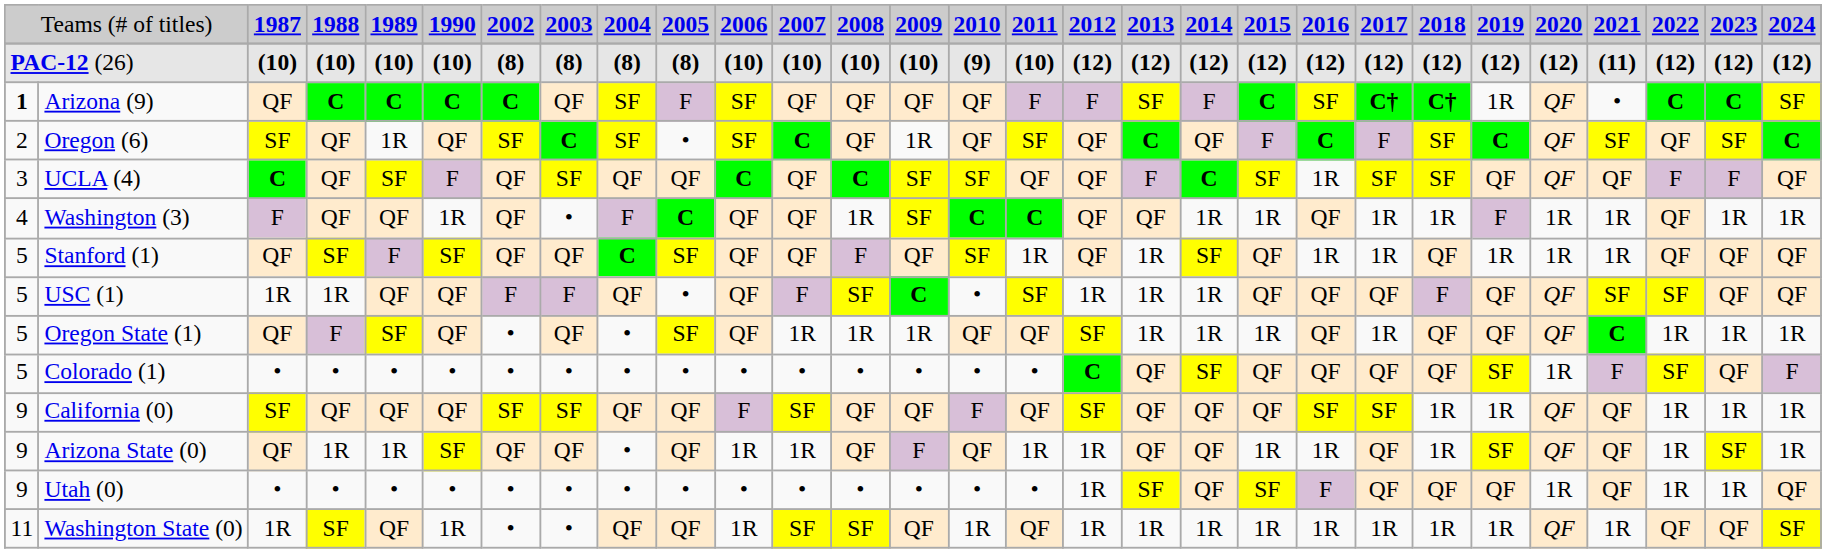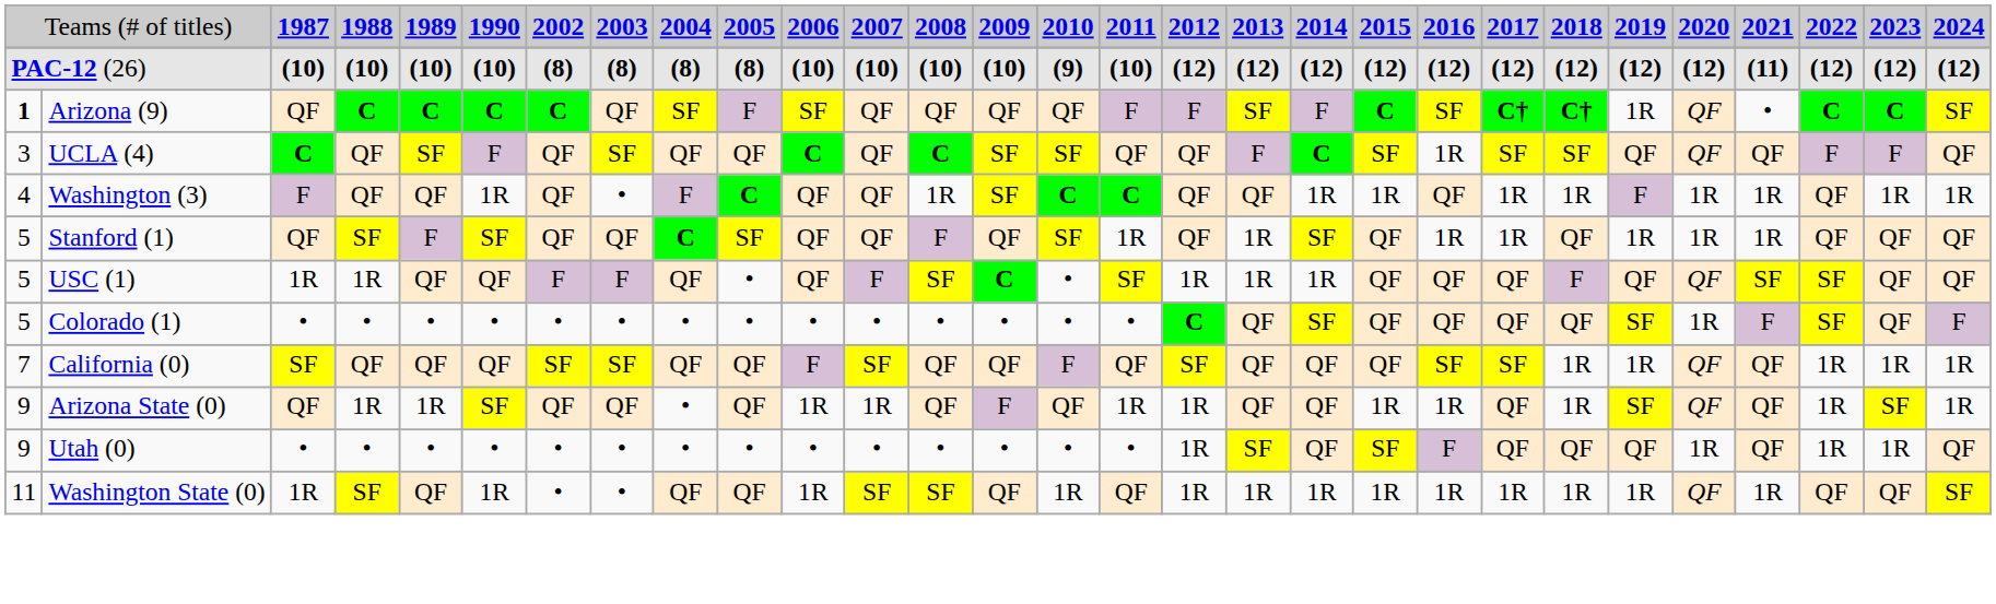- row: 2 | Oregon (6) | SF | QF | 1R | QF | SF | C | SF | • | SF | C | QF | 1R | QF | SF | QF | C | QF | F | C | F | SF | C | QF | SF | QF | SF | C
- row: 5 | Oregon State (1) | QF | F | SF | QF | • | QF | • | SF | QF | 1R | 1R | 1R | QF | QF | SF | 1R | 1R | 1R | QF | 1R | QF | QF | QF | C | 1R | 1R | 1R
California (0) | column 1: 9 -> 7
